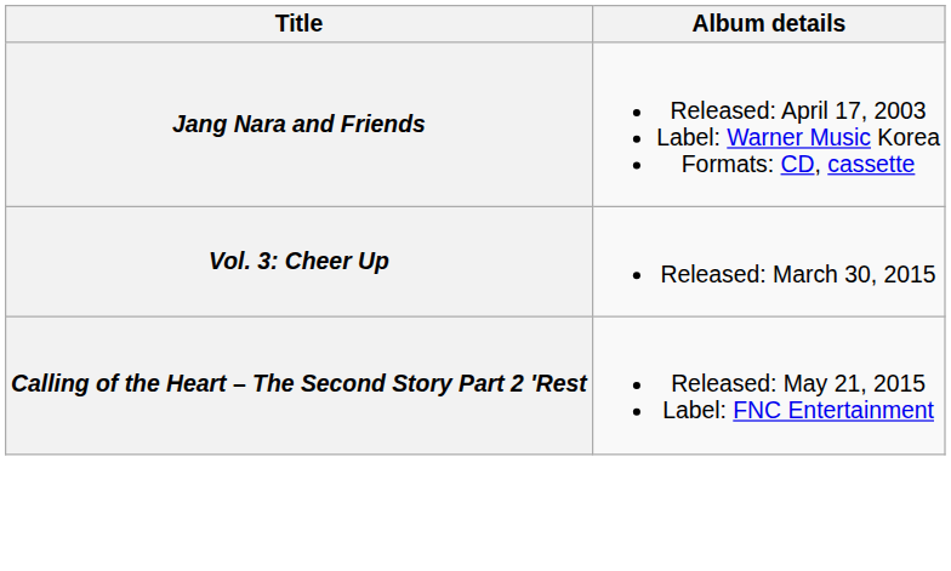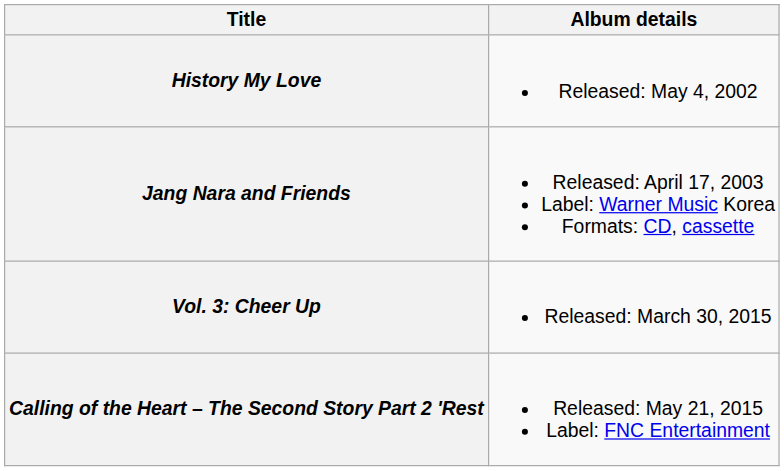+ row: History My Love | Released: May 4, 2002
